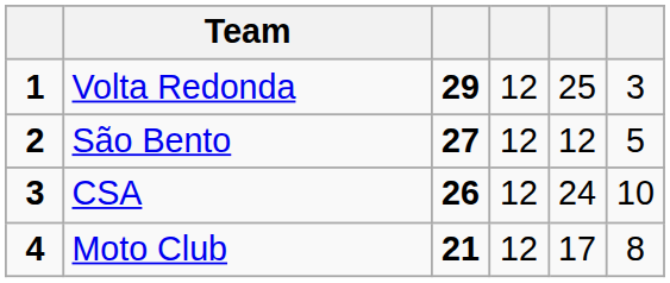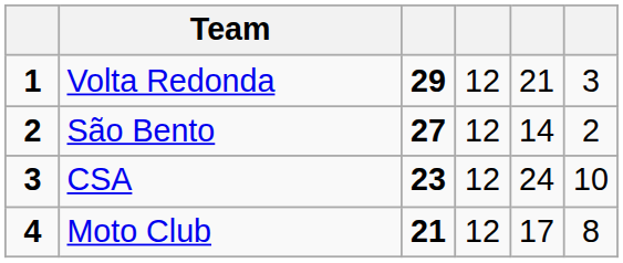Volta Redonda | column 5: 25 -> 21
São Bento | column 5: 12 -> 14
São Bento | column 6: 5 -> 2
CSA | column 3: 26 -> 23
